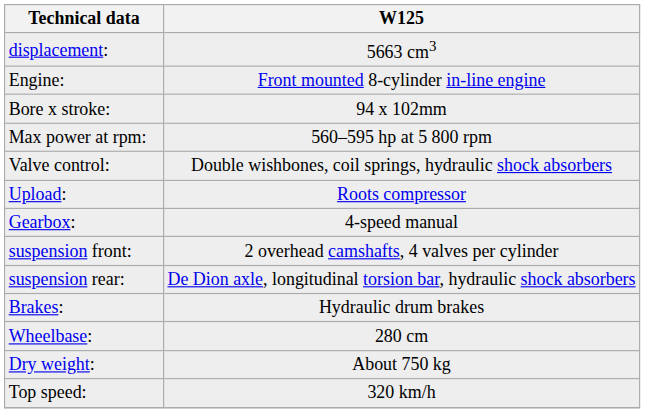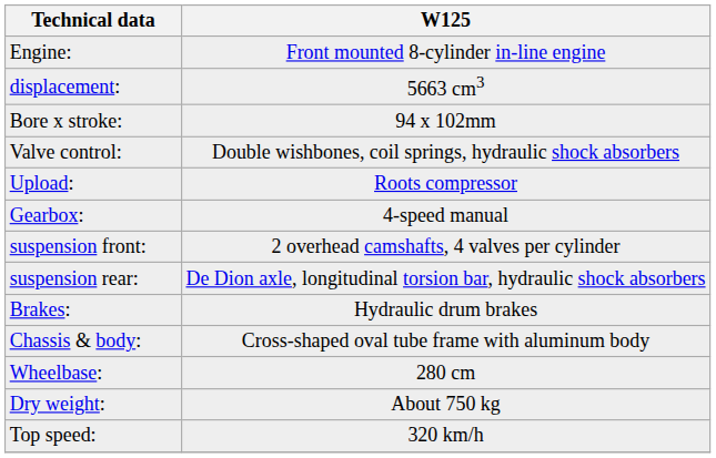rows swapped: Engine: <-> displacement:
- row: Max power at rpm: | 560–595 hp at 5 800 rpm
+ row: Chassis & body: | Cross-shaped oval tube frame with aluminum body
